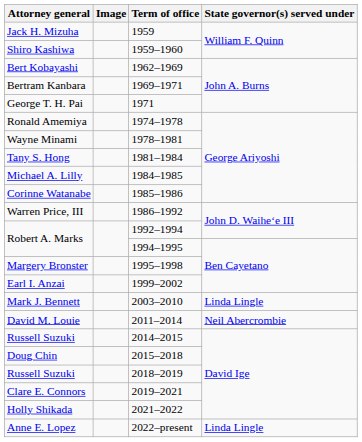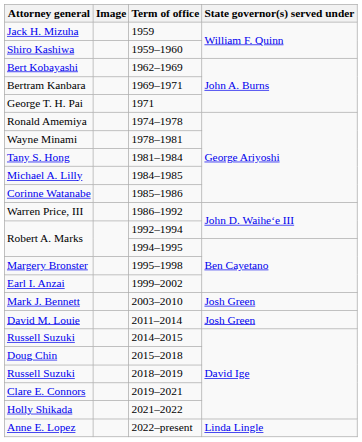Mark J. Bennett | State governor(s) served under: Linda Lingle -> Josh Green
David M. Louie | State governor(s) served under: Neil Abercrombie -> Josh Green
